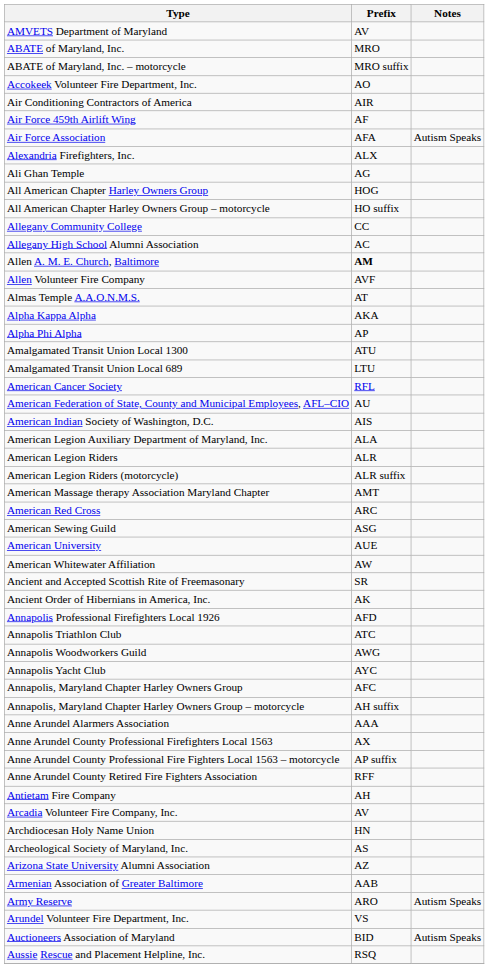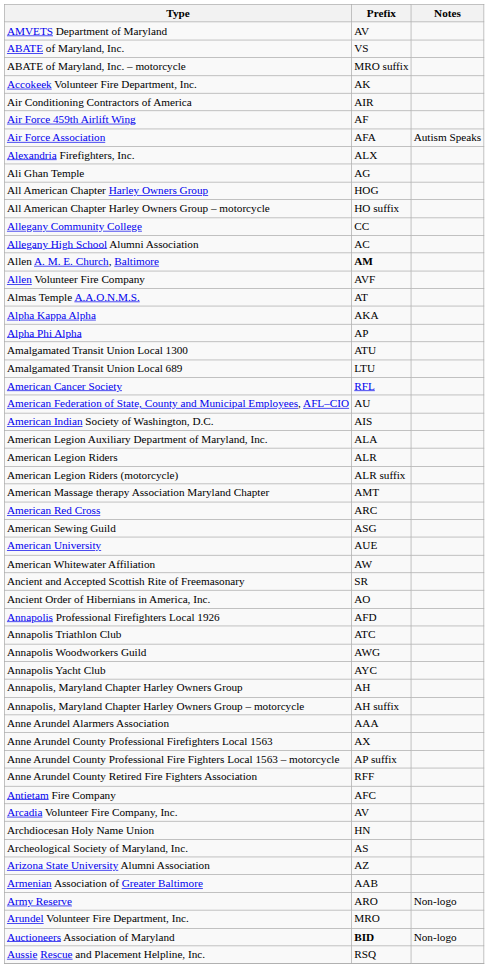ABATE of Maryland, Inc. | Prefix: MRO -> VS
Accokeek Volunteer Fire Department, Inc. | Prefix: AO -> AK
Ancient Order of Hibernians in America, Inc. | Prefix: AK -> AO
Annapolis, Maryland Chapter Harley Owners Group | Prefix: AFC -> AH
Antietam Fire Company | Prefix: AH -> AFC
Army Reserve | Notes: Autism Speaks -> Non-logo
Arundel Volunteer Fire Department, Inc. | Prefix: VS -> MRO
Auctioneers Association of Maryland | Prefix: normal -> bold
Auctioneers Association of Maryland | Notes: Autism Speaks -> Non-logo
